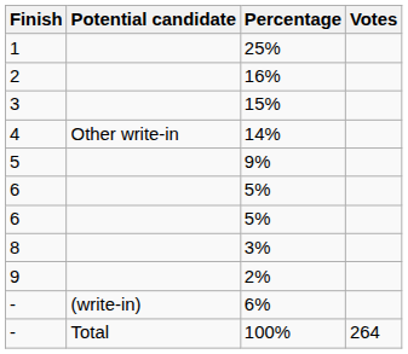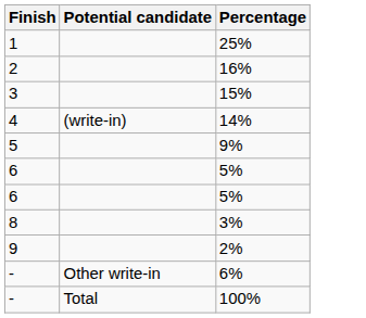- column: Votes | 264
14% | Potential candidate: Other write-in -> (write-in)
6% | Potential candidate: (write-in) -> Other write-in
